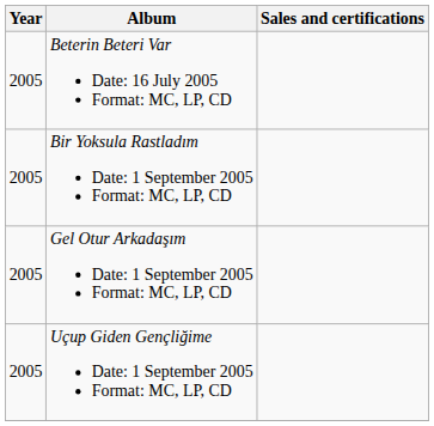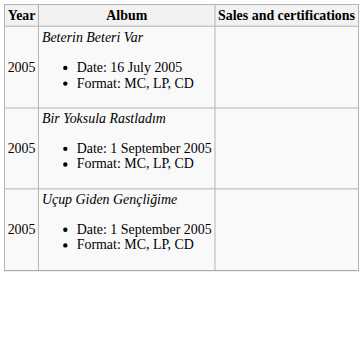- row: 2005 | Gel Otur Arkadaşım Date: 1 September 2005 Format: MC, LP, CD
